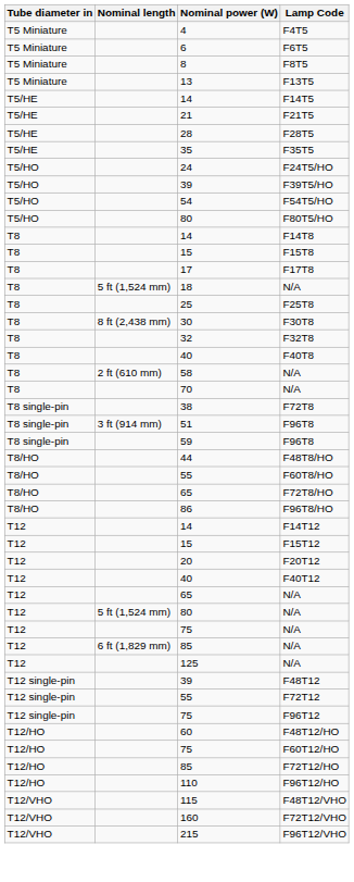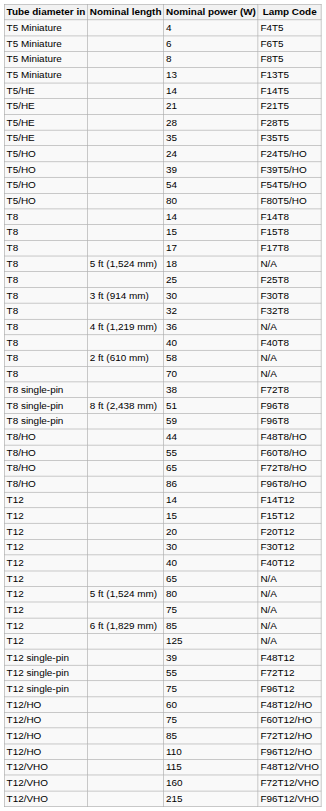F30T8 | Nominal length: 8 ft (2,438 mm) -> 3 ft (914 mm)
+ row: T8 | 4 ft (1,219 mm) | 36 | N/A
51 / F96T8 | Nominal length: 3 ft (914 mm) -> 8 ft (2,438 mm)
+ row: T12 | 30 | F30T12
